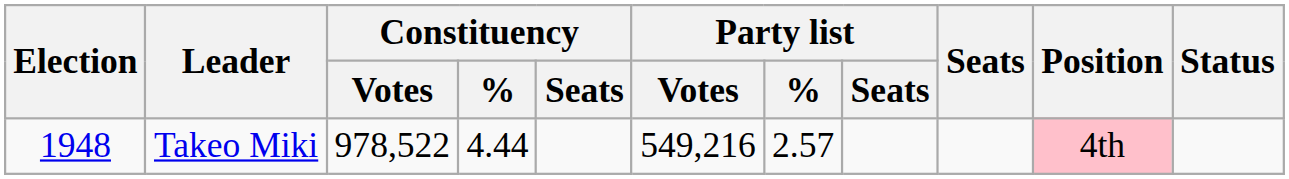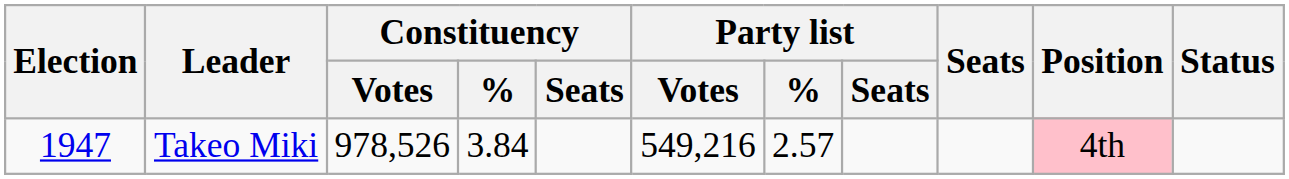Takeo Miki | Election: 1948 -> 1947
Takeo Miki | Constituency / Votes: 978,522 -> 978,526
Takeo Miki | Constituency / %: 4.44 -> 3.84
